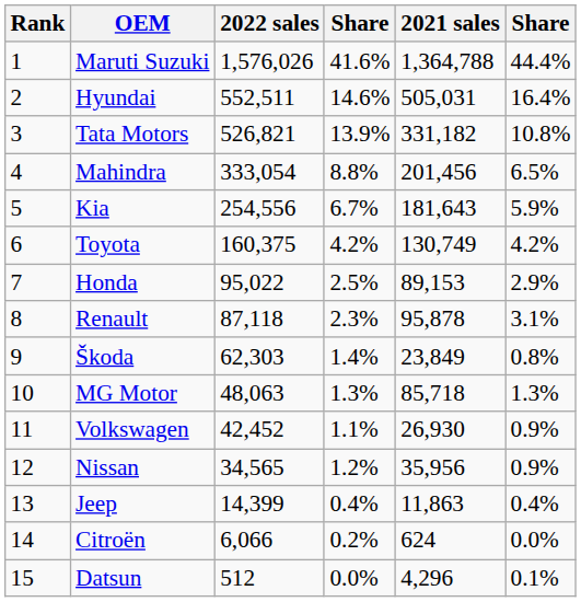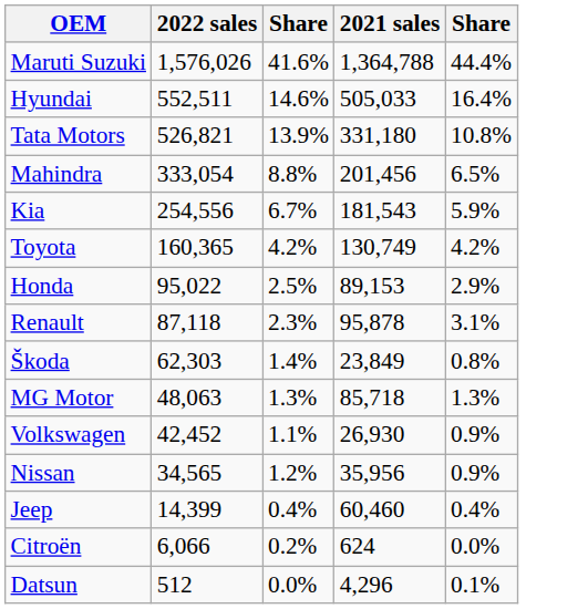- column: Rank | 1 | 2 | 3 | 4 | 5 | 6 | 7 | 8 | 9 | 10 | 11 | 12 | 13 | 14 | 15
Hyundai | 2021 sales: 505,031 -> 505,033
Tata Motors | 2021 sales: 331,182 -> 331,180
Kia | 2021 sales: 181,643 -> 181,543
Toyota | 2022 sales: 160,375 -> 160,365
Jeep | 2021 sales: 11,863 -> 60,460
